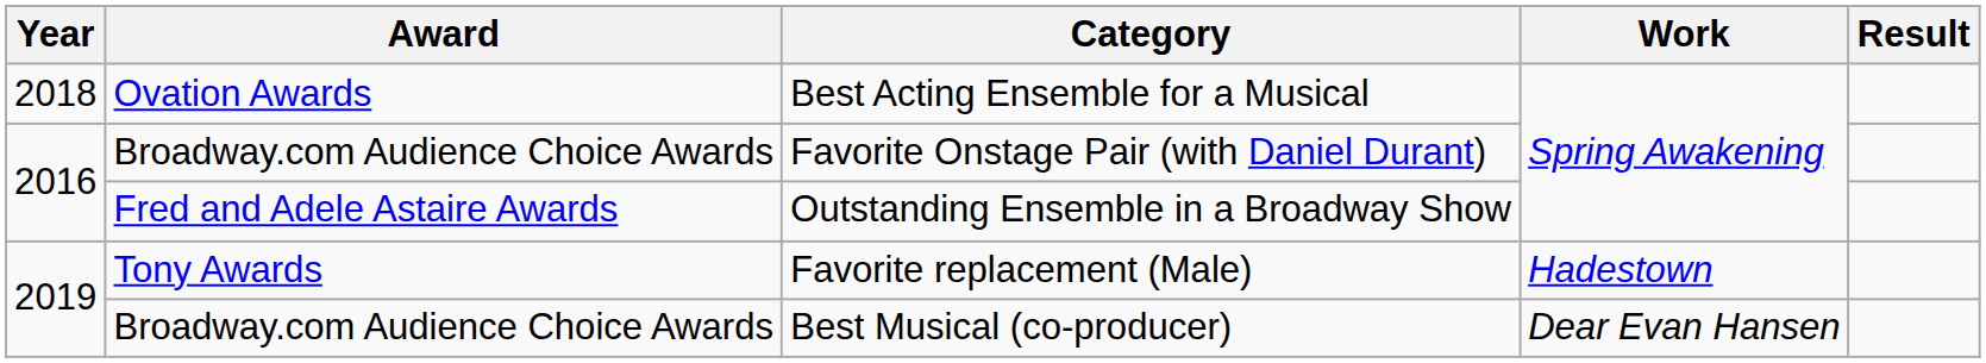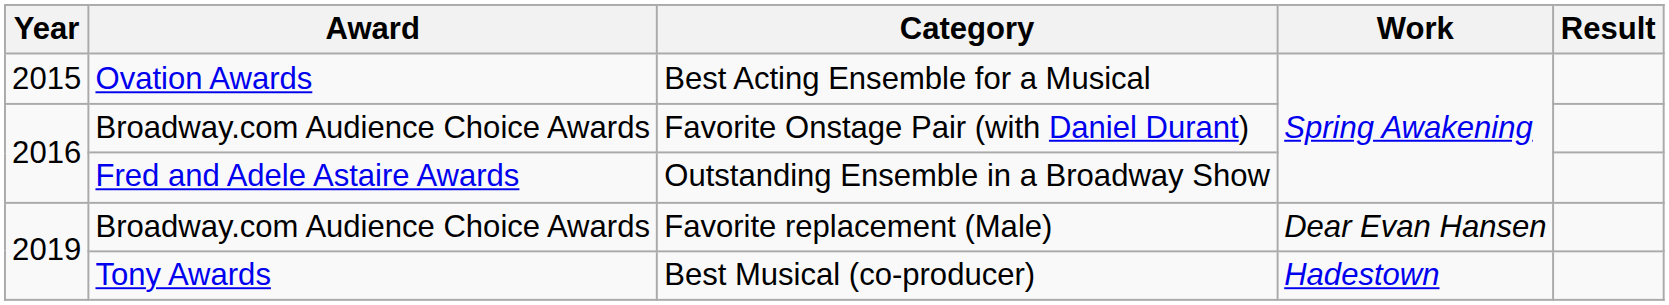Best Acting Ensemble for a Musical | Year: 2018 -> 2015
Favorite replacement (Male) | Award: Tony Awards -> Broadway.com Audience Choice Awards
Favorite replacement (Male) | Work: Hadestown -> Dear Evan Hansen
Best Musical (co-producer) | Award: Broadway.com Audience Choice Awards -> Tony Awards
Best Musical (co-producer) | Work: Dear Evan Hansen -> Hadestown
